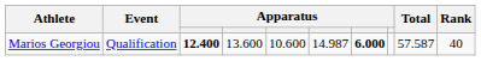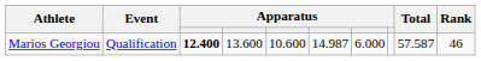Marios Georgiou | column 7: bold -> normal
Marios Georgiou | Rank: 40 -> 46
